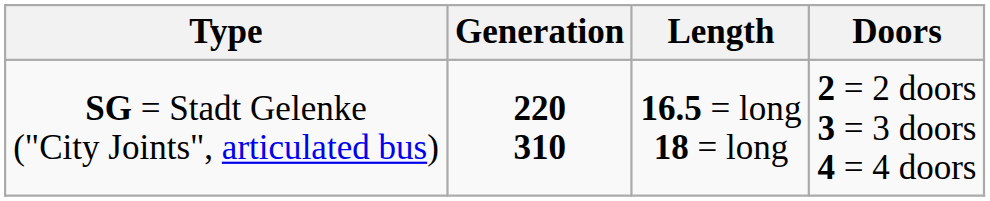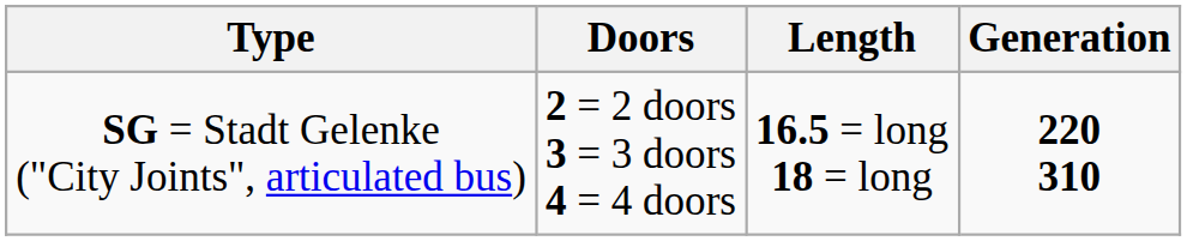columns swapped: Generation <-> Doors
